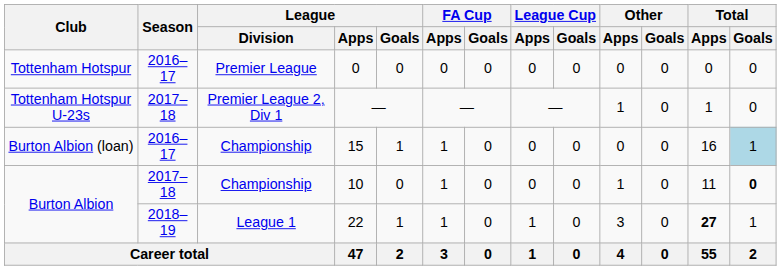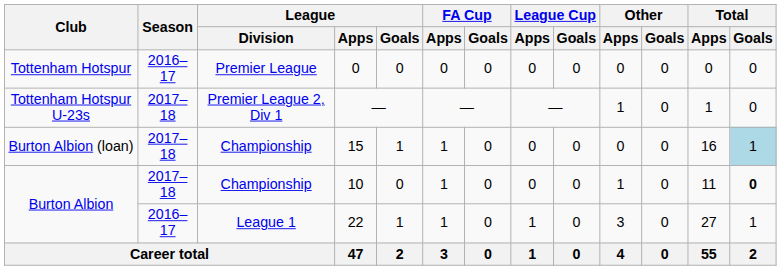15 | Season: 2016–17 -> 2017–18
22 | Season: 2018–19 -> 2016–17
22 | Total / Apps: bold -> normal
